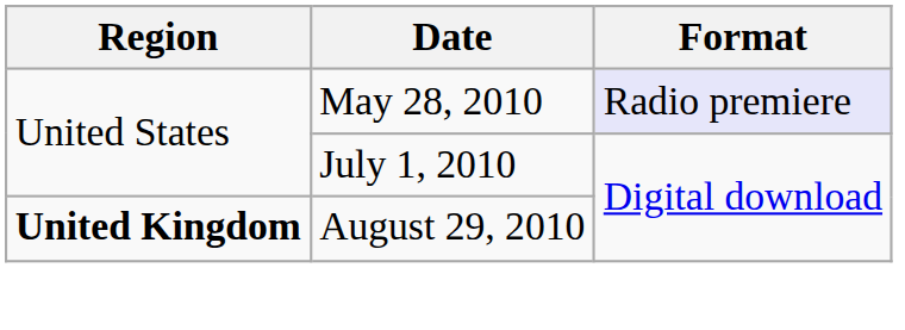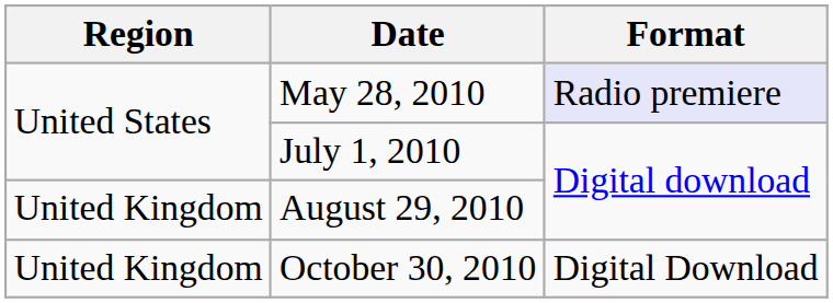August 29, 2010 | Region: bold -> normal
+ row: United Kingdom | October 30, 2010 | Digital Download
